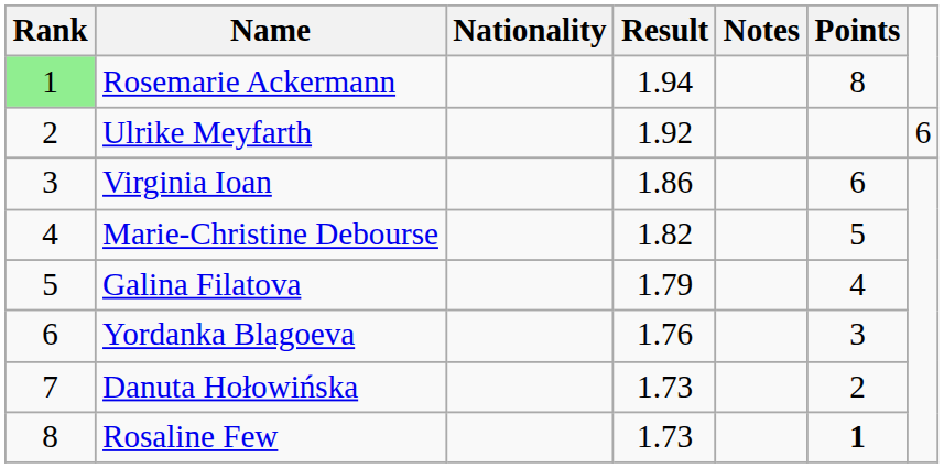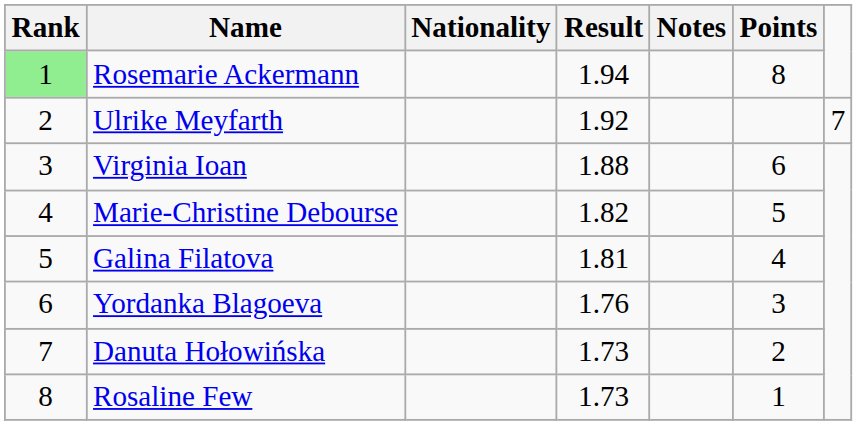Ulrike Meyfarth | column 7: 6 -> 7
Virginia Ioan | Result: 1.86 -> 1.88
Galina Filatova | Result: 1.79 -> 1.81
Rosaline Few | Points: bold -> normal
